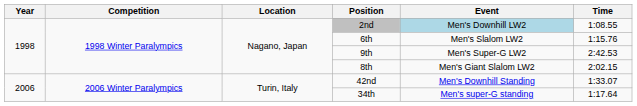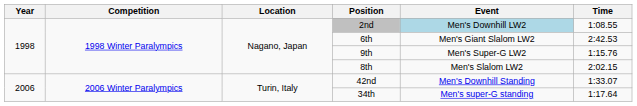6th | Event: Men's Slalom LW2 -> Men's Giant Slalom LW2
6th | Time: 1:15.76 -> 2:42.53
9th | Time: 2:42.53 -> 1:15.76
8th | Event: Men's Giant Slalom LW2 -> Men's Slalom LW2
